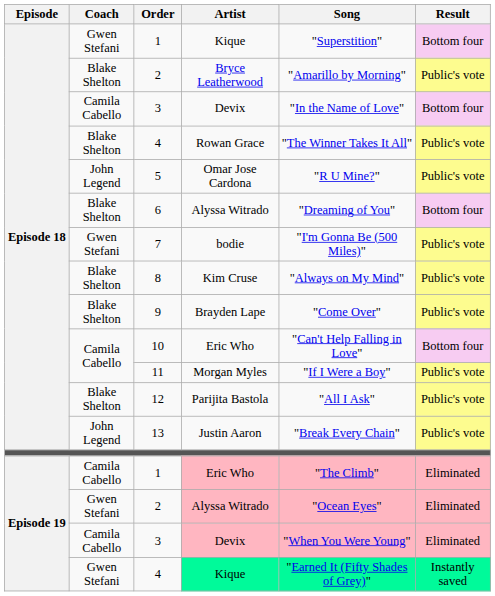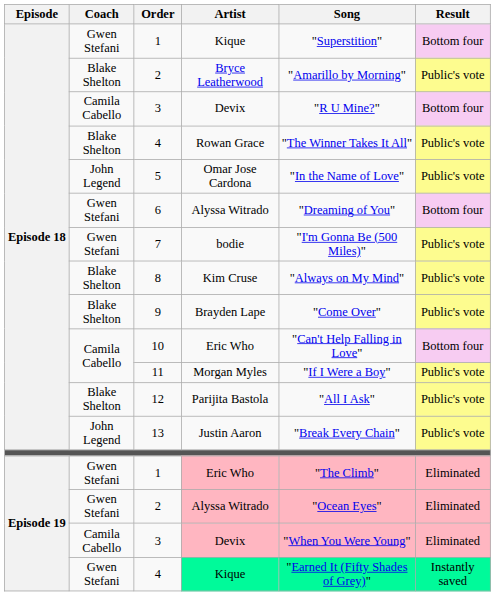Episode 18 / 3 | Song: "In the Name of Love" -> "R U Mine?"
5 | Song: "R U Mine?" -> "In the Name of Love"
6 | Coach: Blake Shelton -> Gwen Stefani
Episode 19 / 1 | Coach: Camila Cabello -> Gwen Stefani
